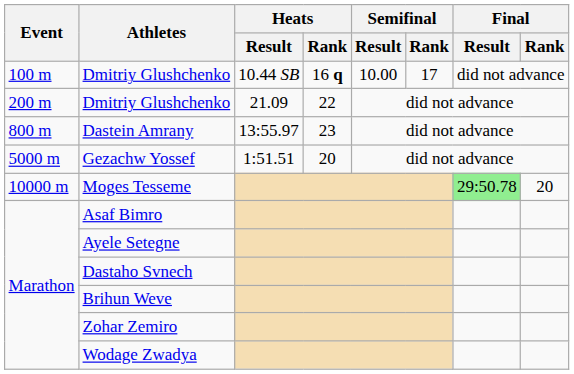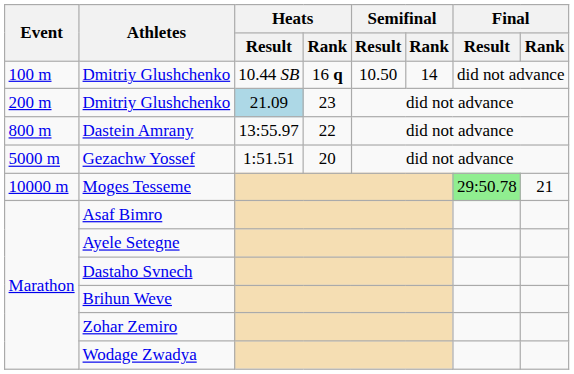100 m / Dmitriy Glushchenko | Semifinal / Result: 10.00 -> 10.50
100 m / Dmitriy Glushchenko | Semifinal / Rank: 17 -> 14
200 m / Dmitriy Glushchenko | Heats / Result: no background -> lightblue background
200 m / Dmitriy Glushchenko | Heats / Rank: 22 -> 23
Dastein Amrany | Heats / Rank: 23 -> 22
Moges Tesseme | Final / Rank: 20 -> 21
